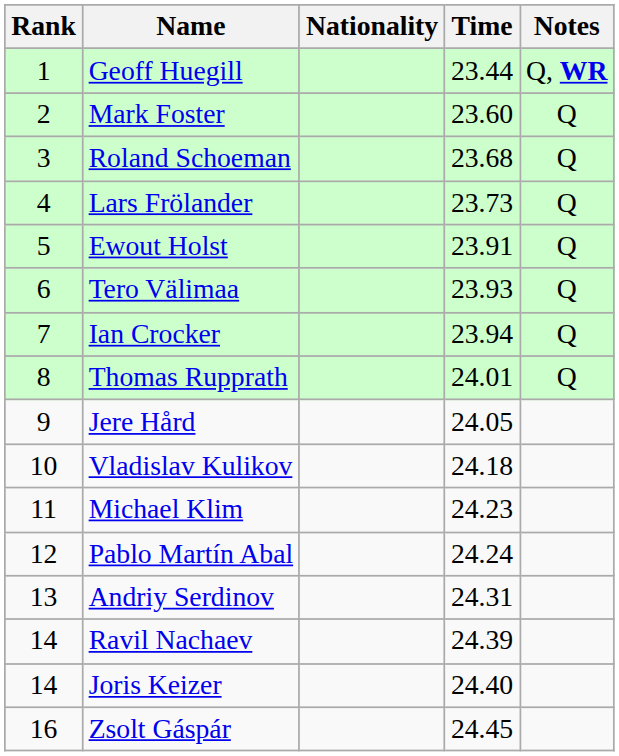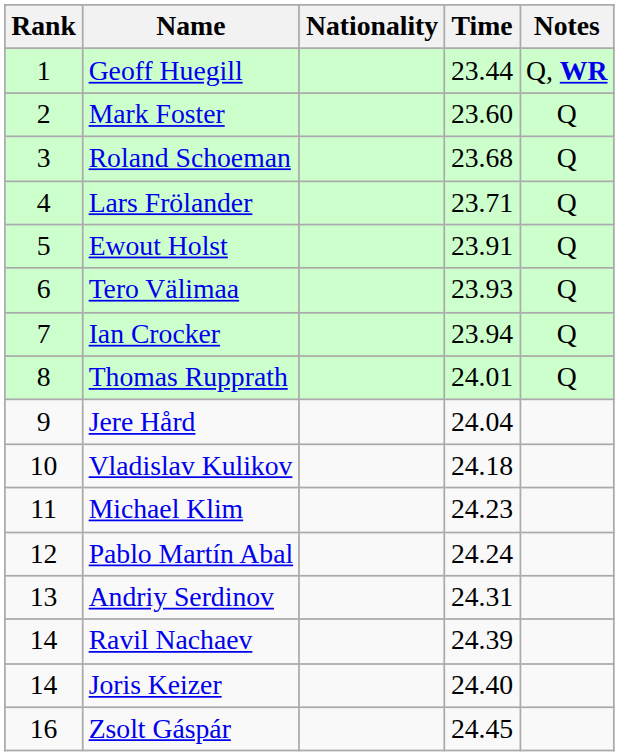Lars Frölander | Time: 23.73 -> 23.71
Jere Hård | Time: 24.05 -> 24.04
